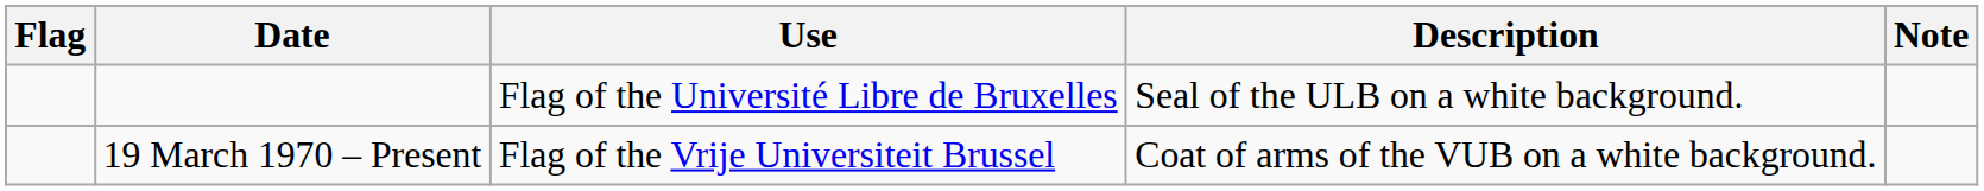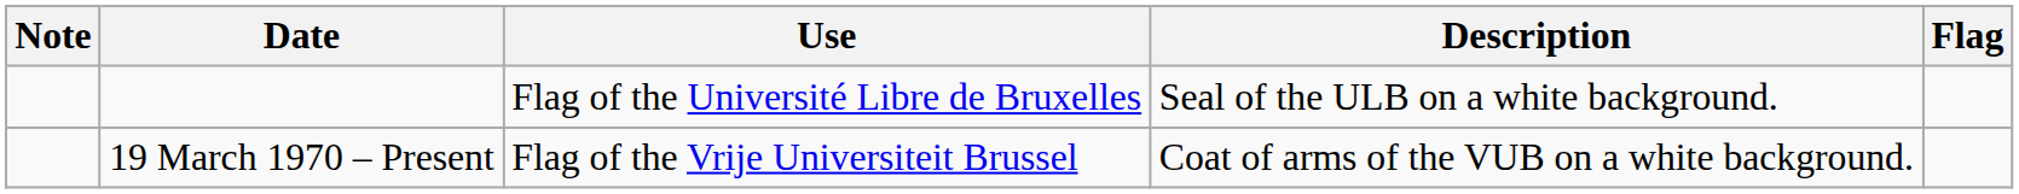columns swapped: Flag <-> Note
